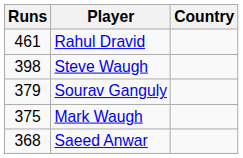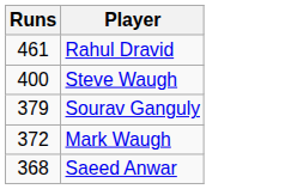- column: Country
Steve Waugh | Runs: 398 -> 400
Mark Waugh | Runs: 375 -> 372
